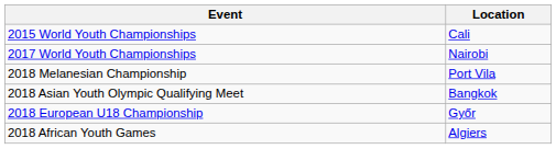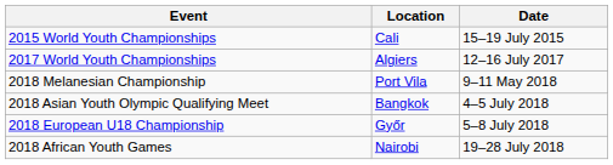+ column: Date | 15–19 July 2015 | 12–16 July 2017 | 9–11 May 2018 | 4–5 July 2018 | 5–8 July 2018 | 19–28 July 2018
2017 World Youth Championships | Location: Nairobi -> Algiers
2018 African Youth Games | Location: Algiers -> Nairobi
